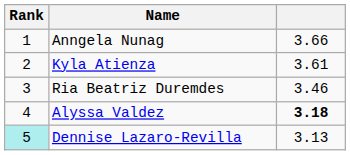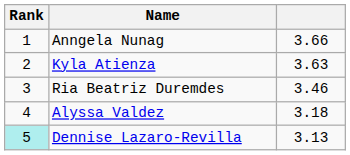Kyla Atienza | column 3: 3.61 -> 3.63
Alyssa Valdez | column 3: bold -> normal
